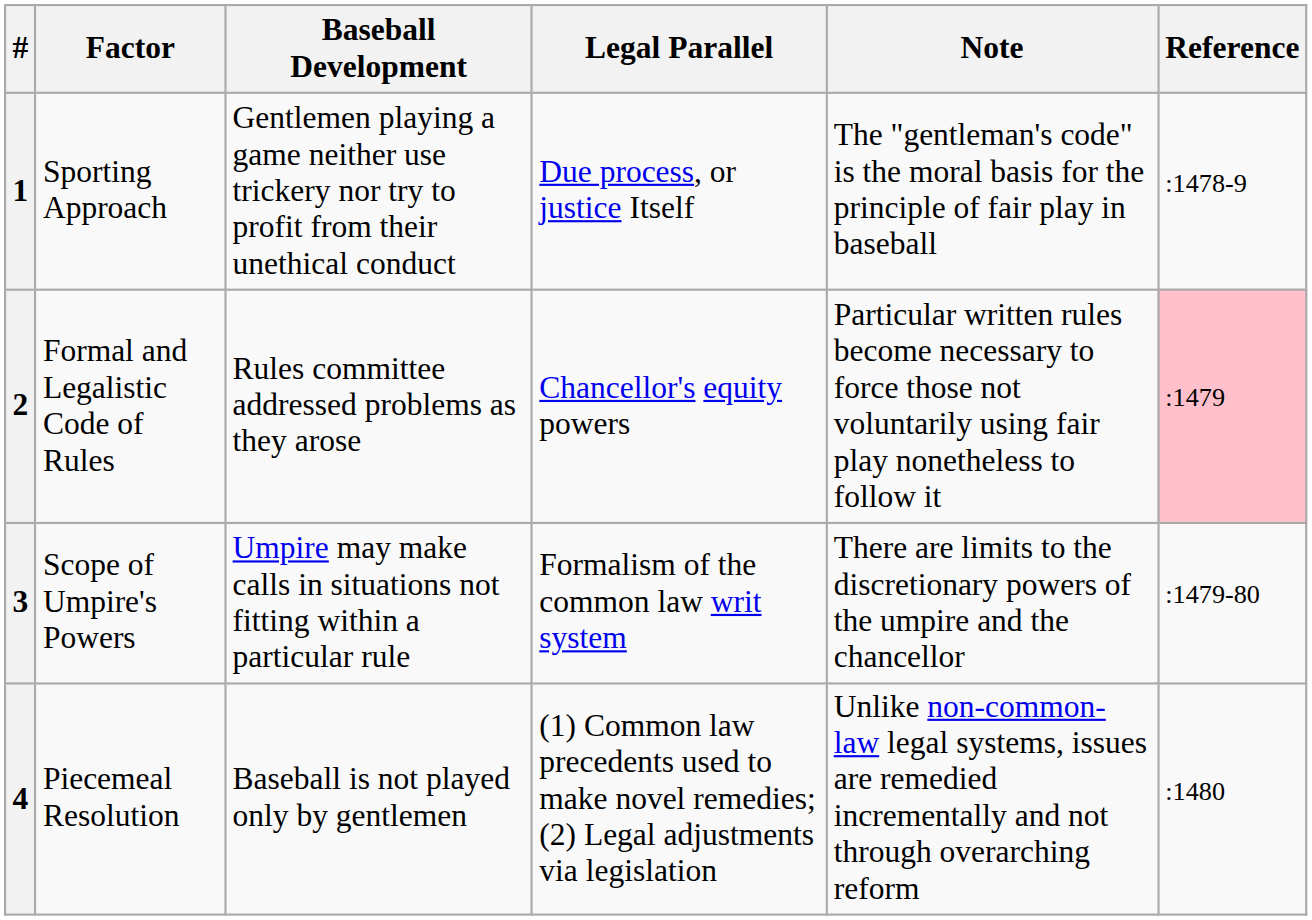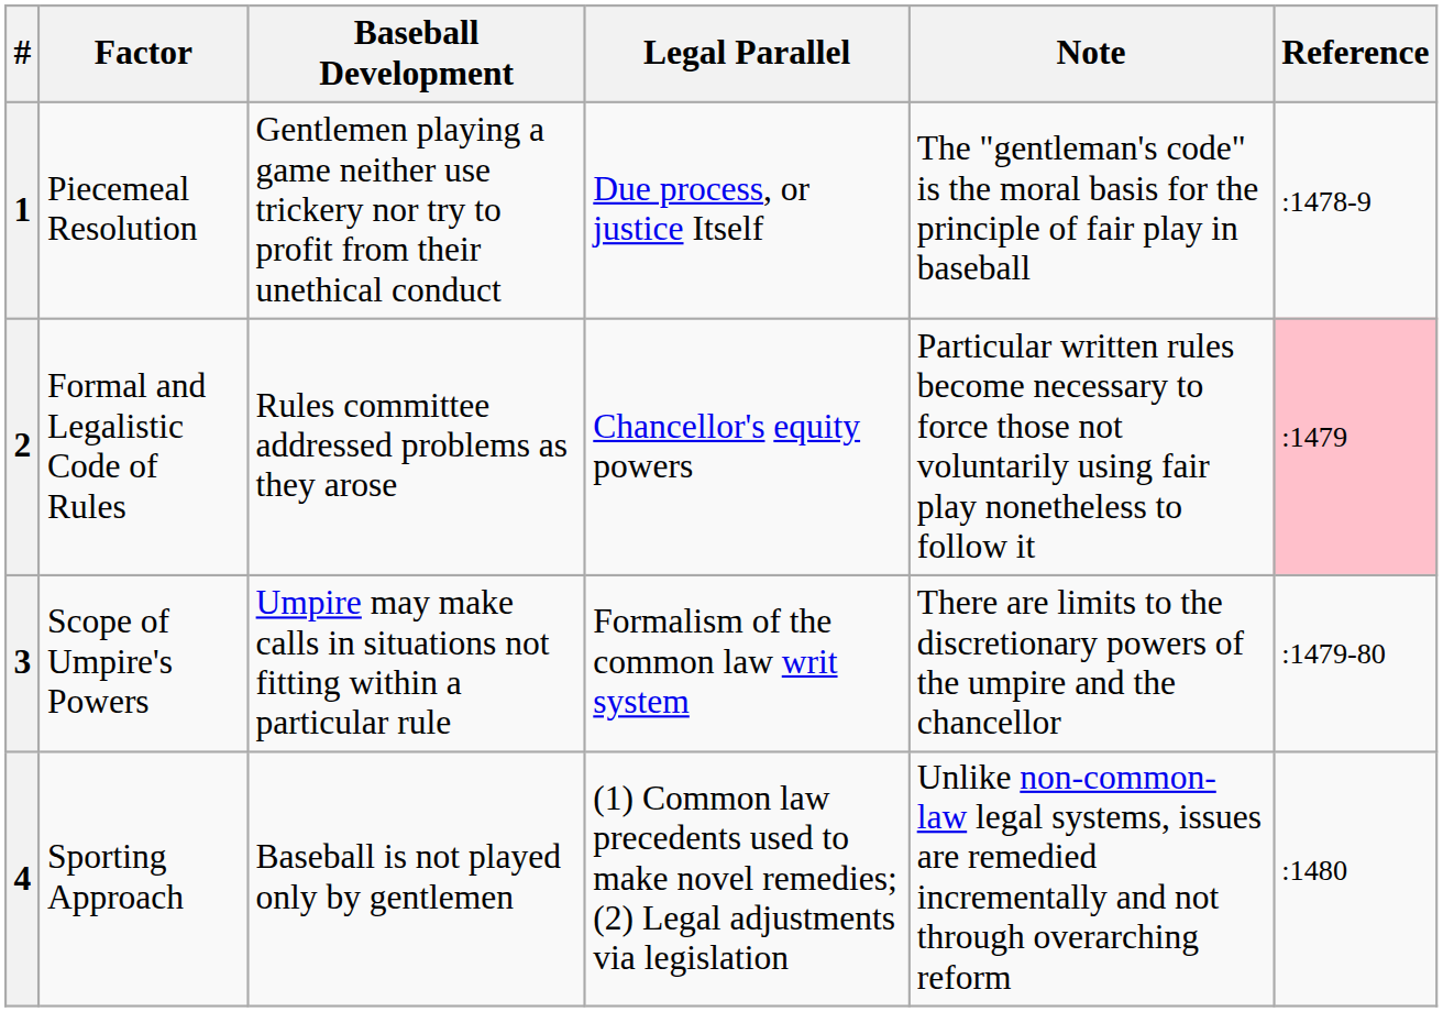1 | Factor: Sporting Approach -> Piecemeal Resolution
4 | Factor: Piecemeal Resolution -> Sporting Approach
